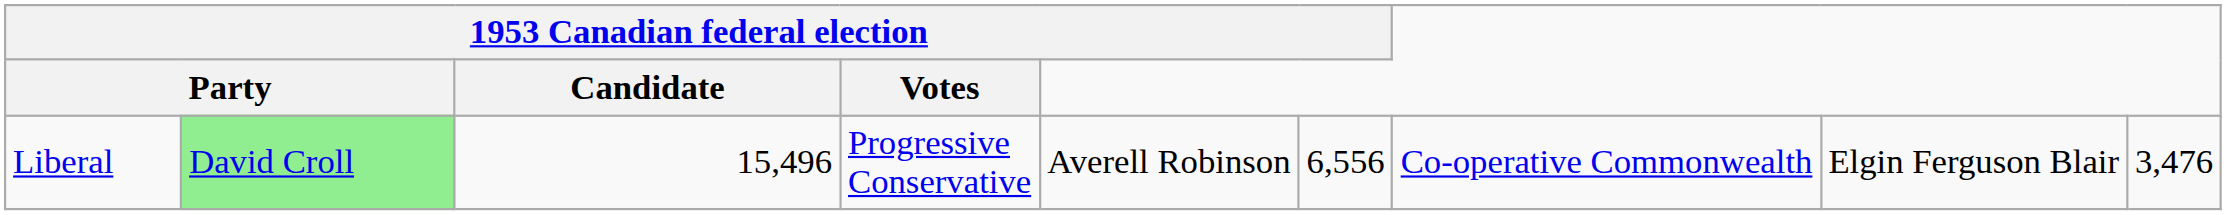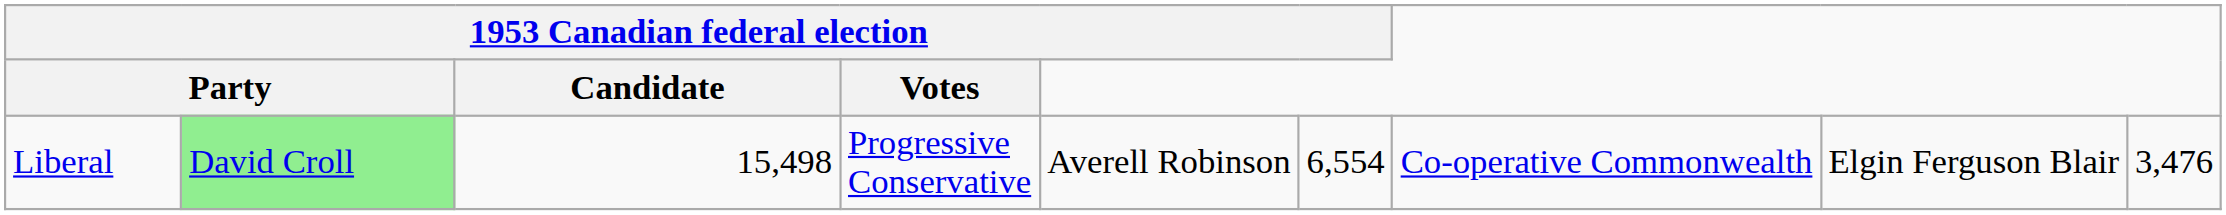Liberal | 1953 Canadian federal election / Candidate: 15,496 -> 15,498
Liberal | column 6: 6,556 -> 6,554
